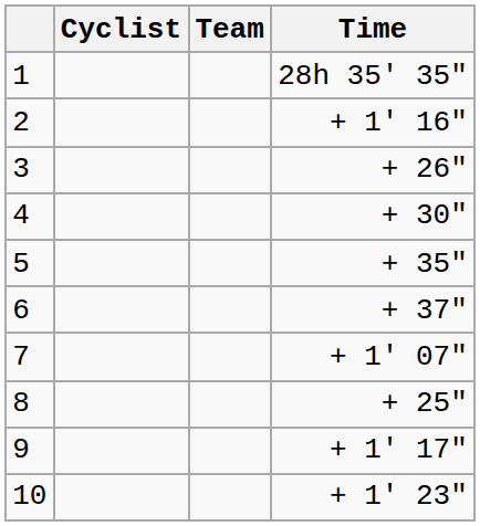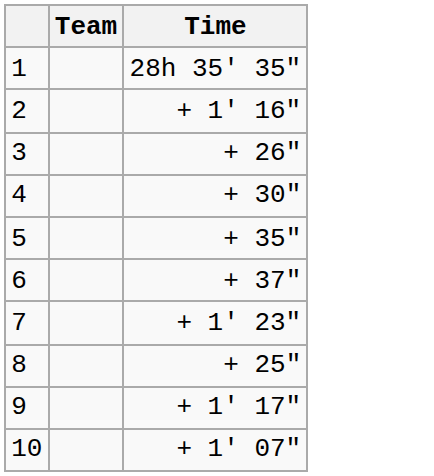- column: Cyclist
7 | Time: + 1' 07" -> + 1' 23"
10 | Time: + 1' 23" -> + 1' 07"
